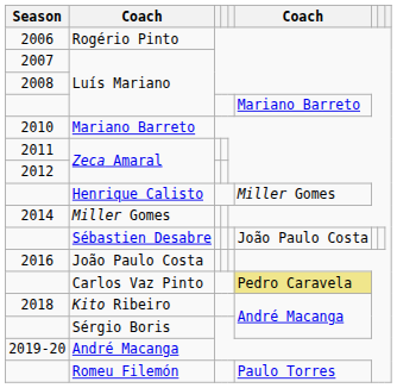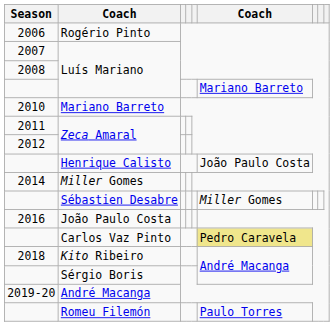Henrique Calisto | column 6: Miller Gomes -> João Paulo Costa
Sébastien Desabre | column 6: João Paulo Costa -> Miller Gomes
